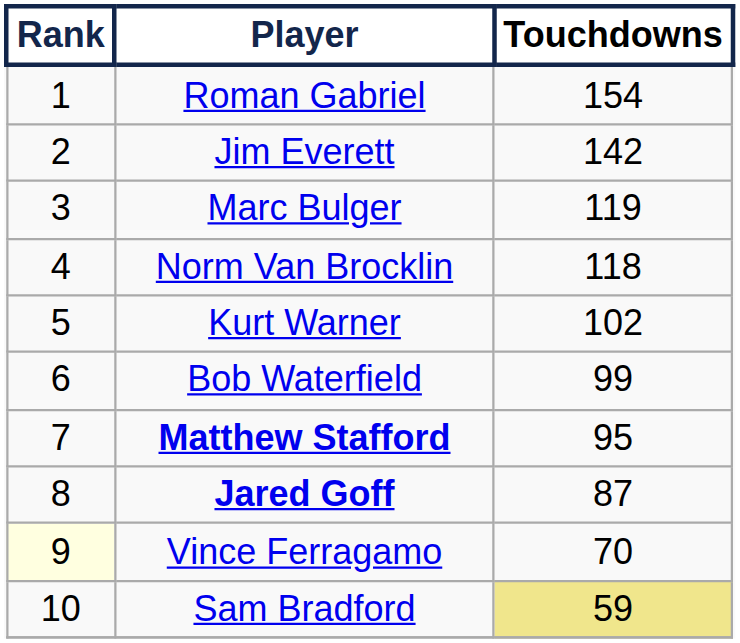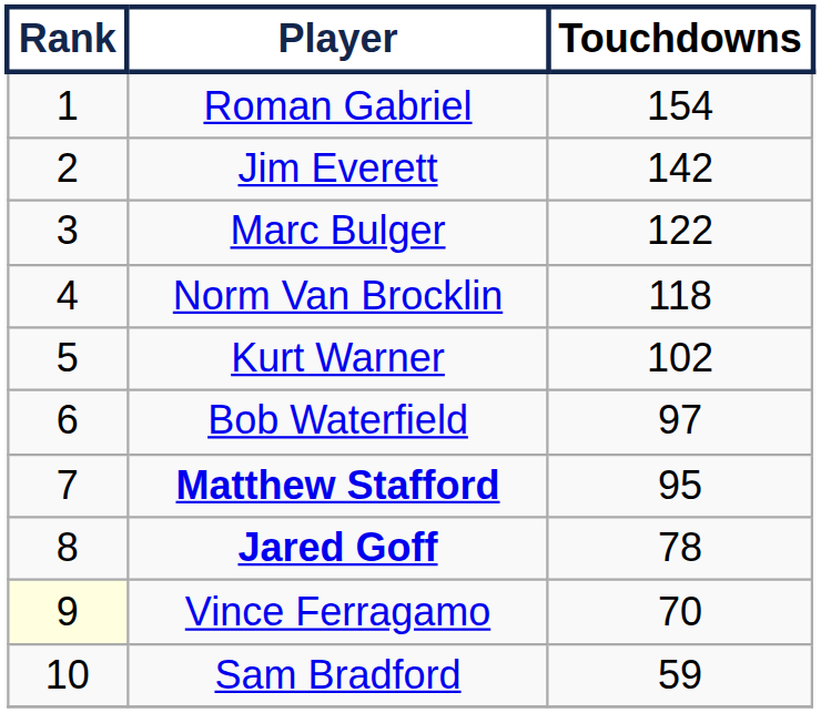Marc Bulger | Touchdowns: 119 -> 122
Bob Waterfield | Touchdowns: 99 -> 97
Jared Goff | Touchdowns: 87 -> 78
Sam Bradford | Touchdowns: khaki background -> no background
